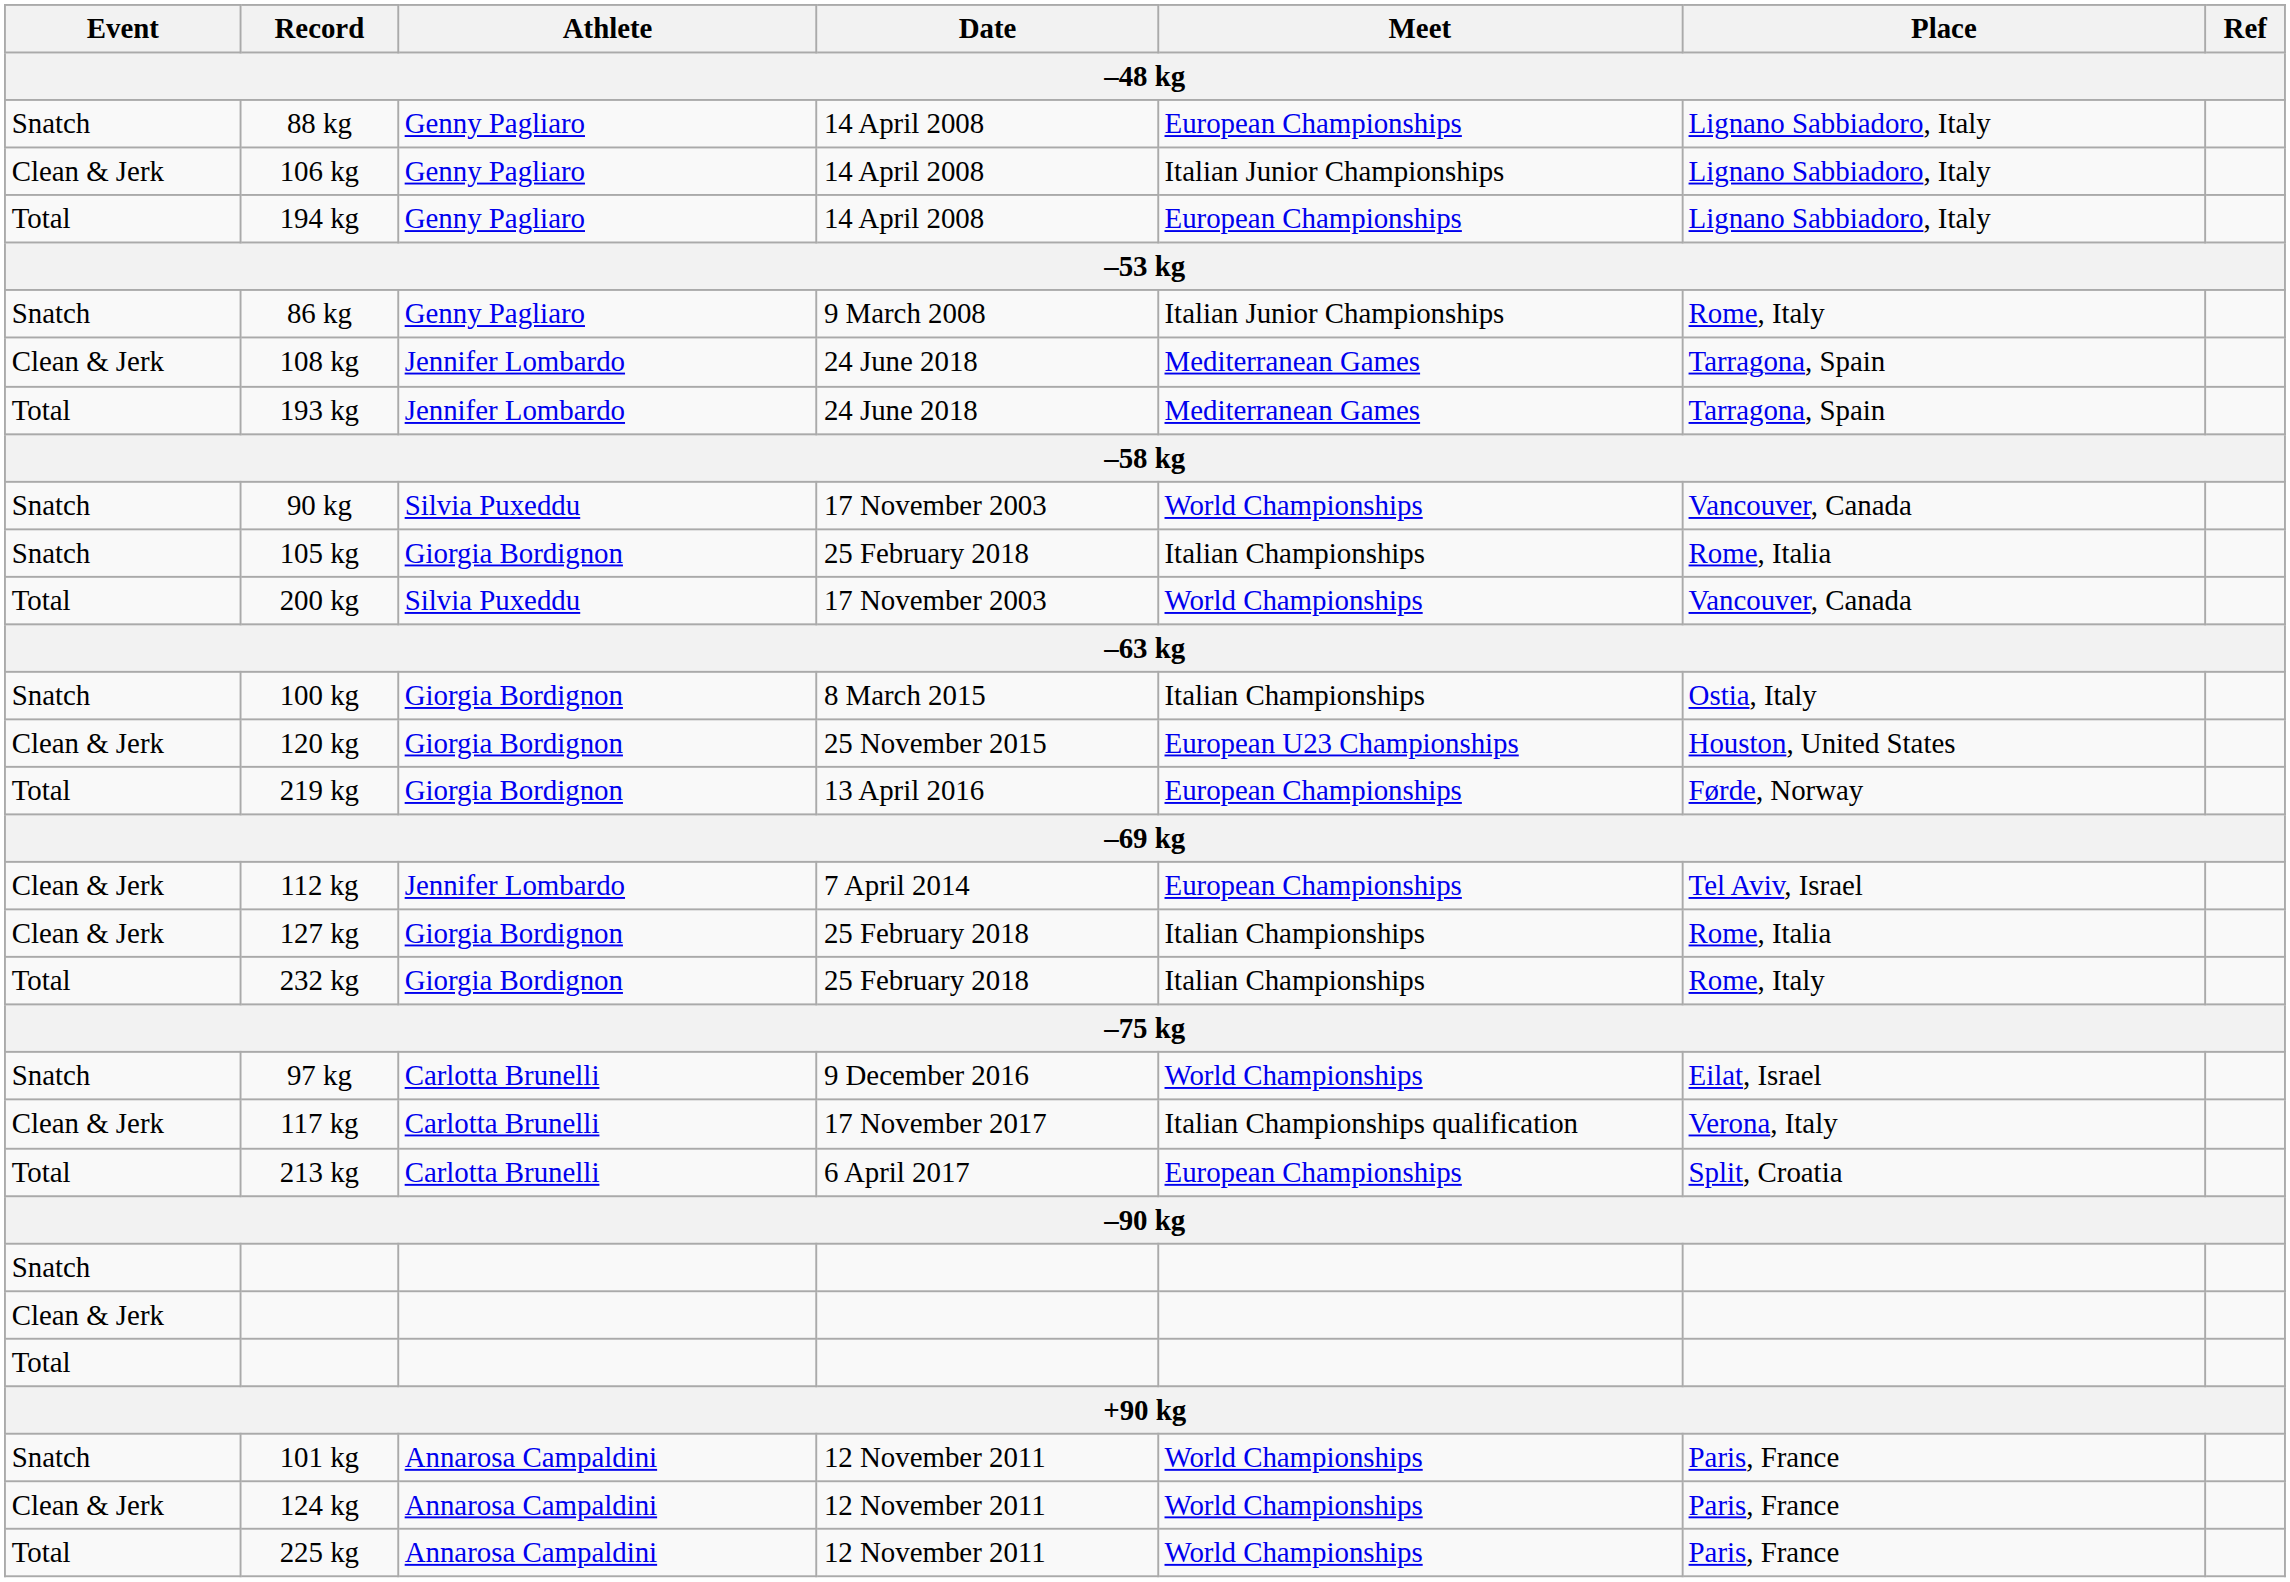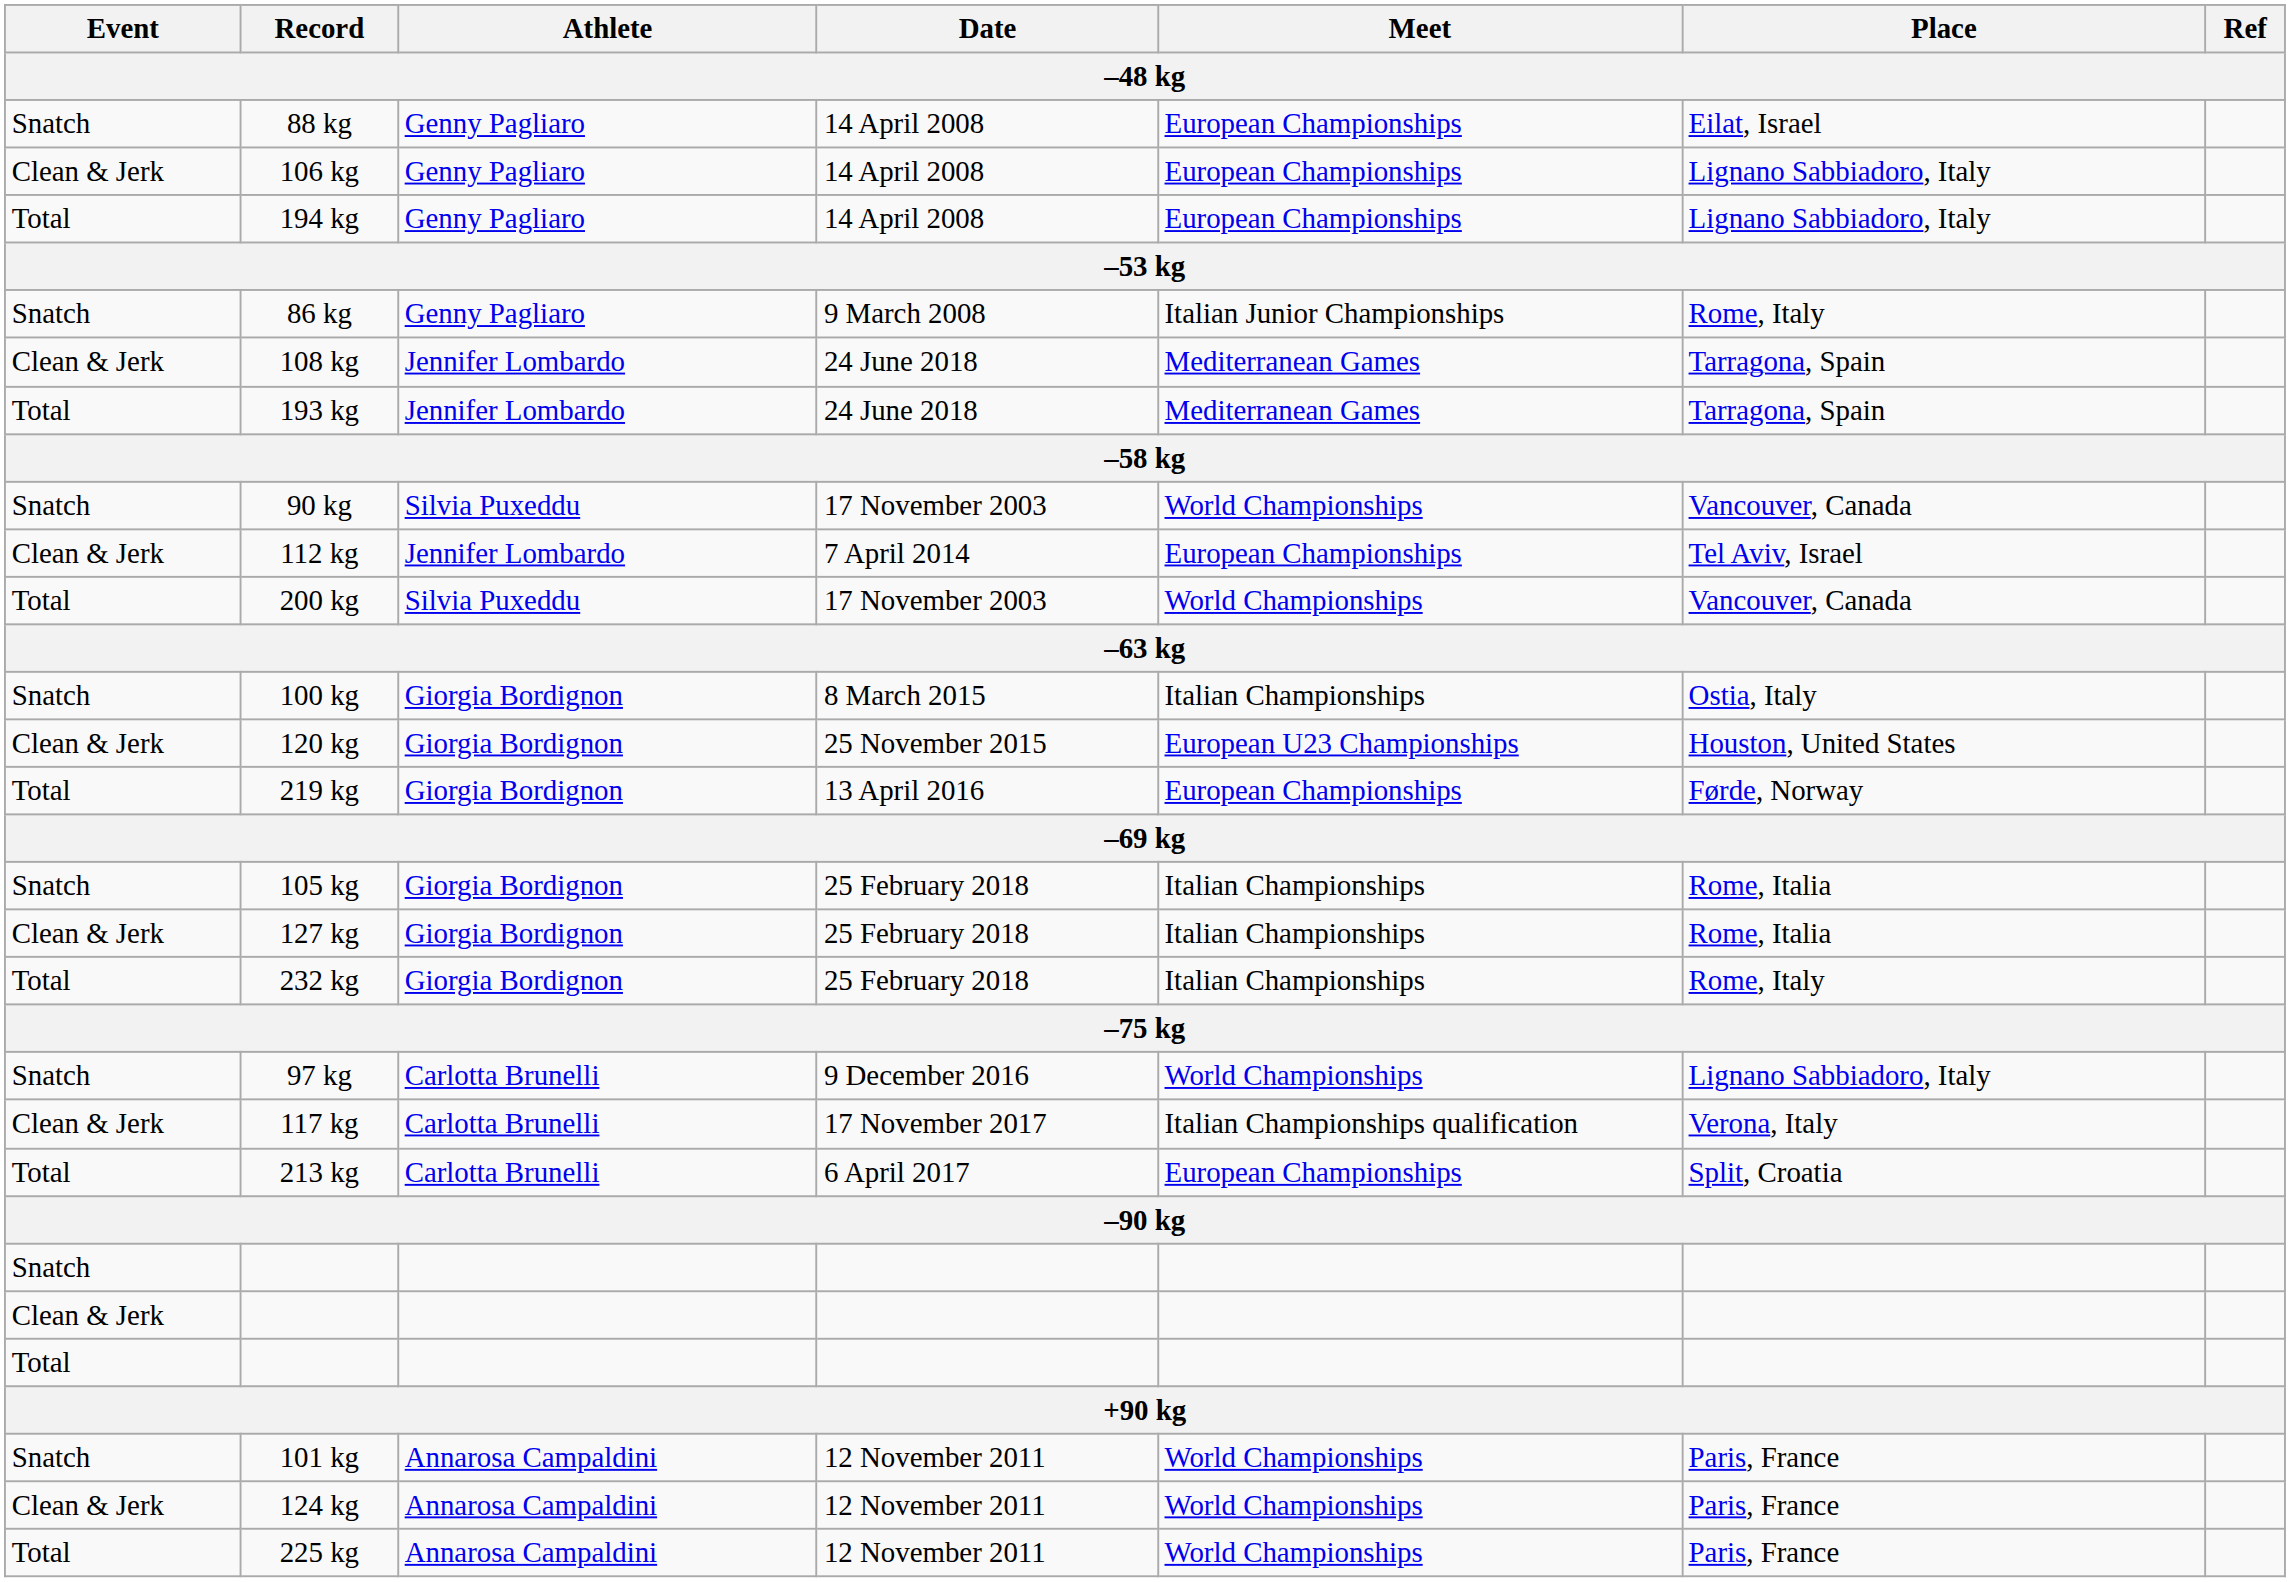88 kg | Place: Lignano Sabbiadoro, Italy -> Eilat, Israel
106 kg | Meet: Italian Junior Championships -> European Championships
rows swapped: 112 kg <-> 105 kg
97 kg | Place: Eilat, Israel -> Lignano Sabbiadoro, Italy
